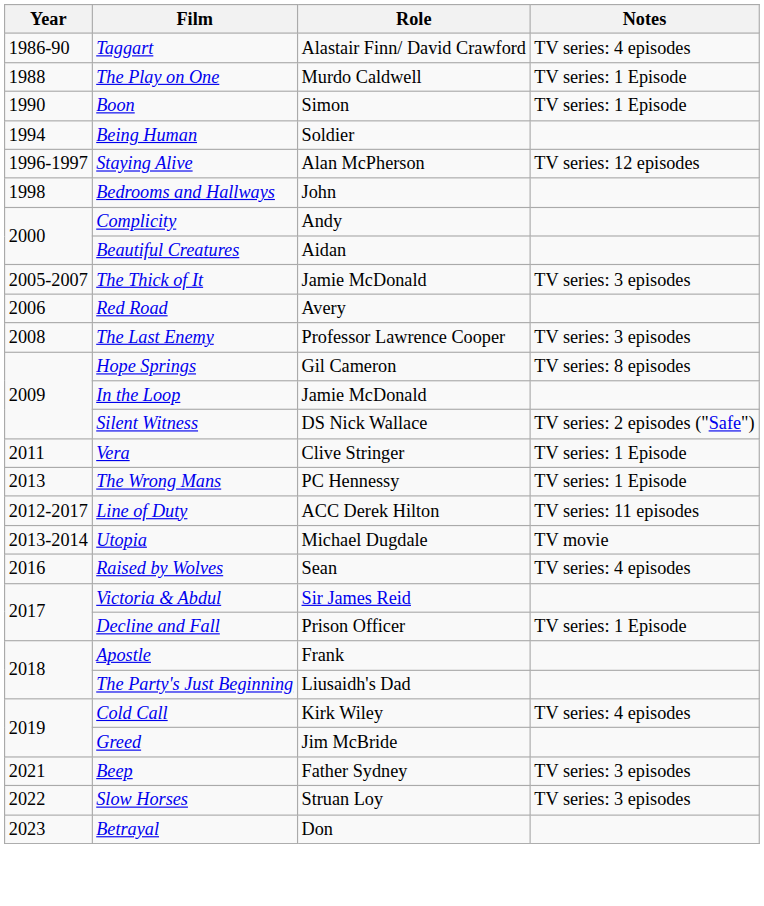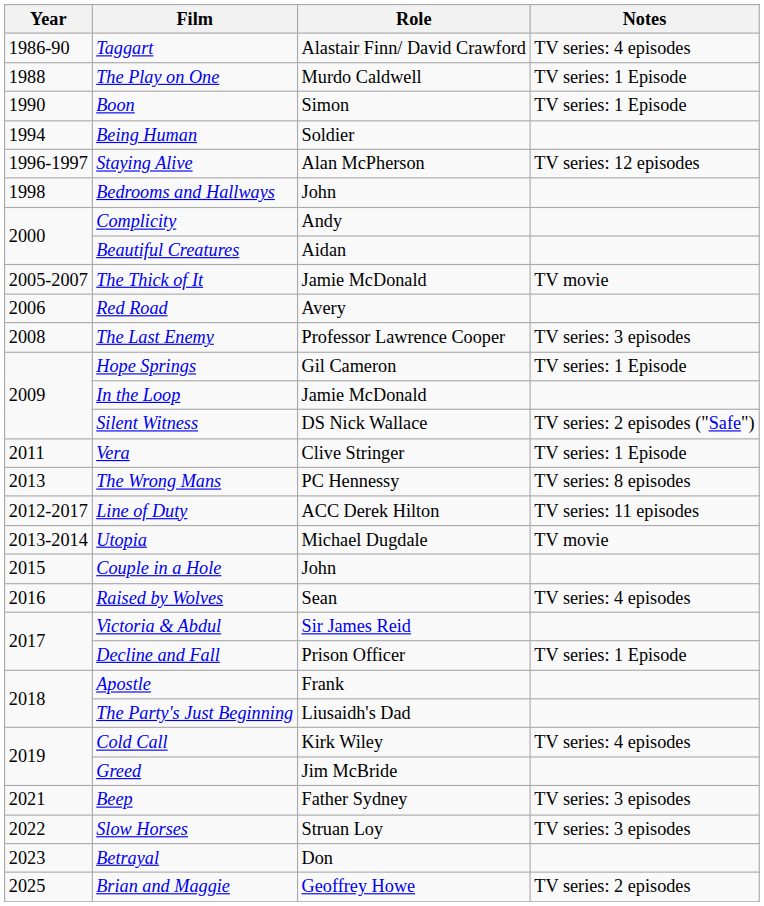The Thick of It | Notes: TV series: 3 episodes -> TV movie
Hope Springs | Notes: TV series: 8 episodes -> TV series: 1 Episode
The Wrong Mans | Notes: TV series: 1 Episode -> TV series: 8 episodes
+ row: 2015 | Couple in a Hole | John
+ row: 2025 | Brian and Maggie | Geoffrey Howe | TV series: 2 episodes
